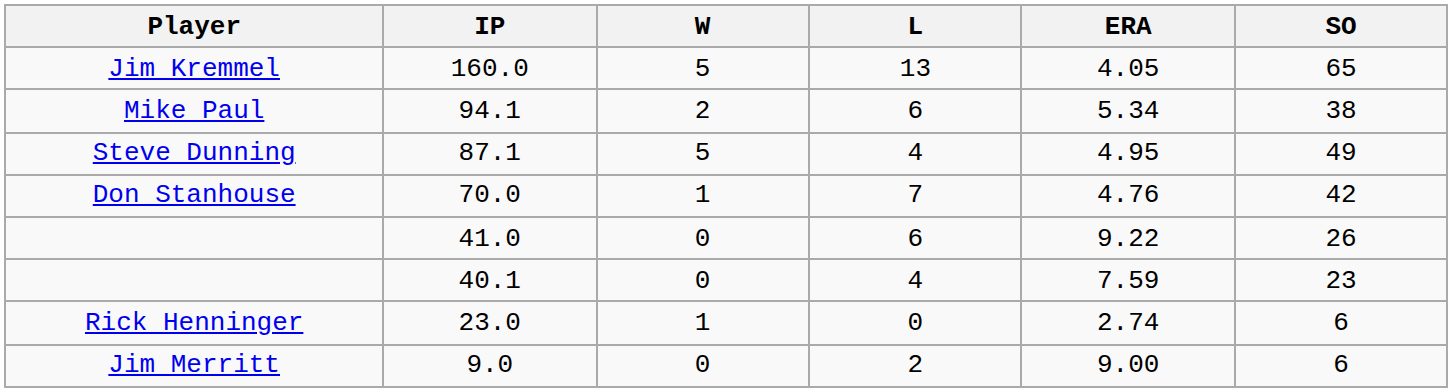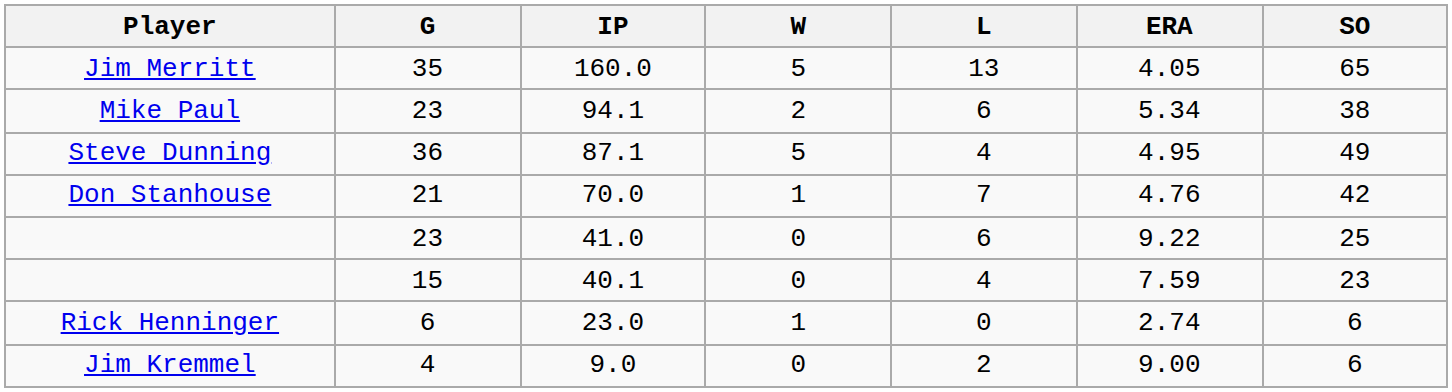+ column: G | 35 | 23 | 36 | 21 | 23 | 15 | 6 | 4
160.0 | Player: Jim Kremmel -> Jim Merritt
41.0 | SO: 26 -> 25
9.0 | Player: Jim Merritt -> Jim Kremmel
